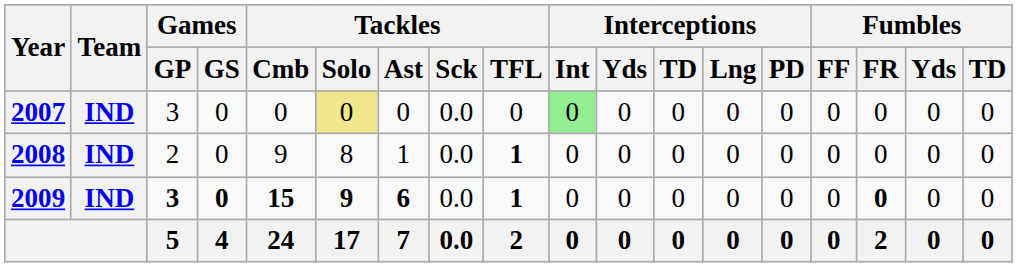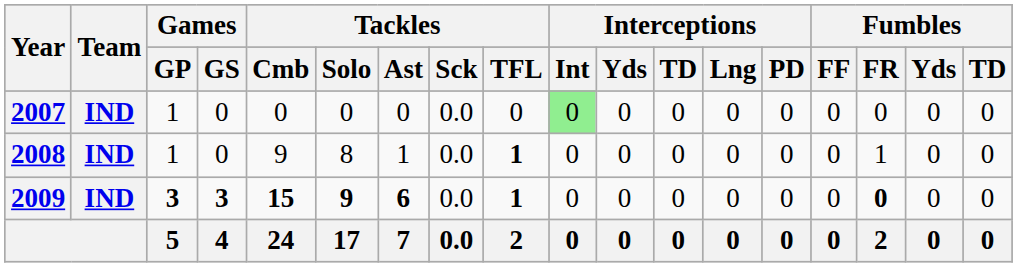2007 | Games / GP: 3 -> 1
2007 | Tackles / Solo: khaki background -> no background
2008 | Games / GP: 2 -> 1
2008 | Fumbles / FR: 0 -> 1
2009 | Games / GS: 0 -> 3
